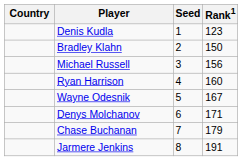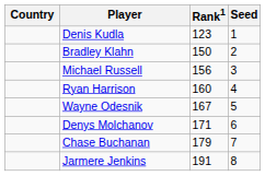columns swapped: Rank1 <-> Seed
